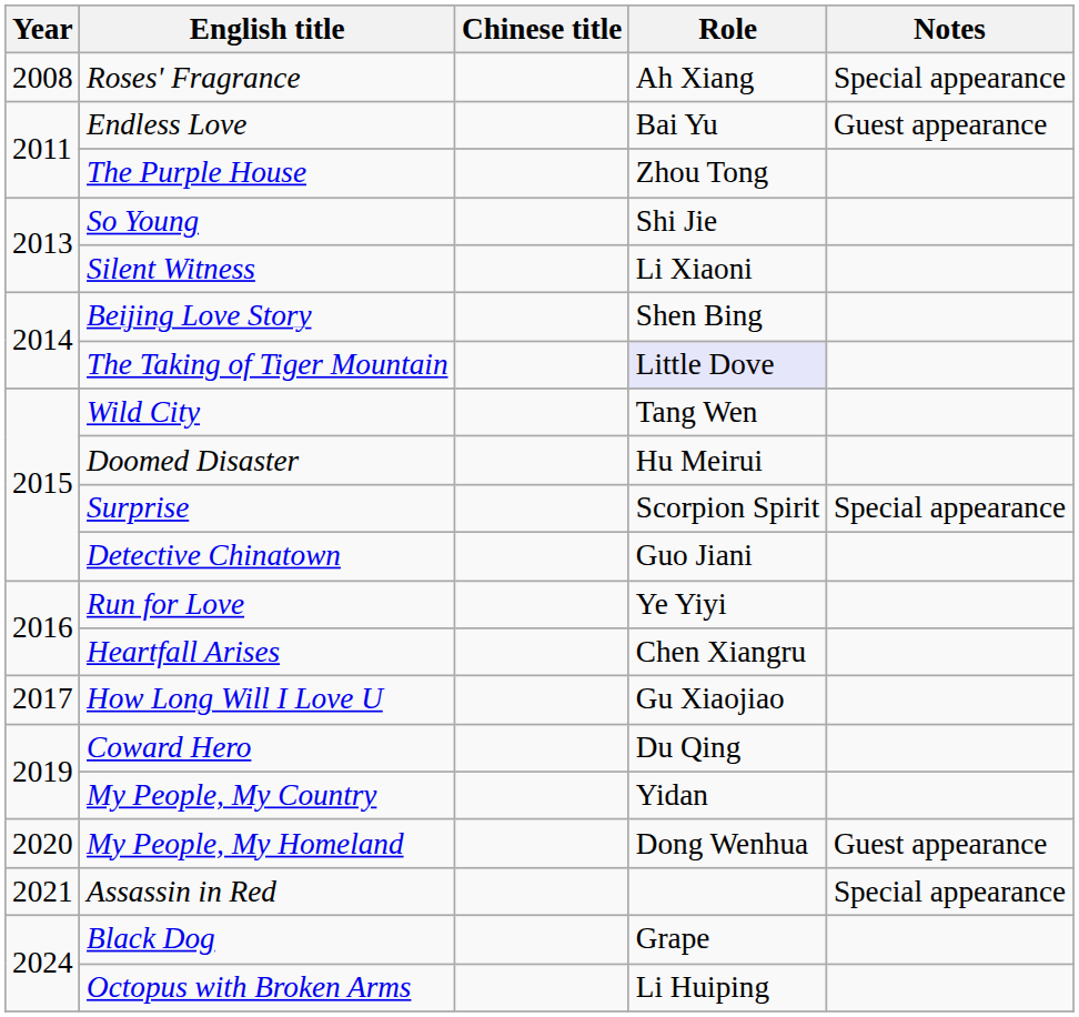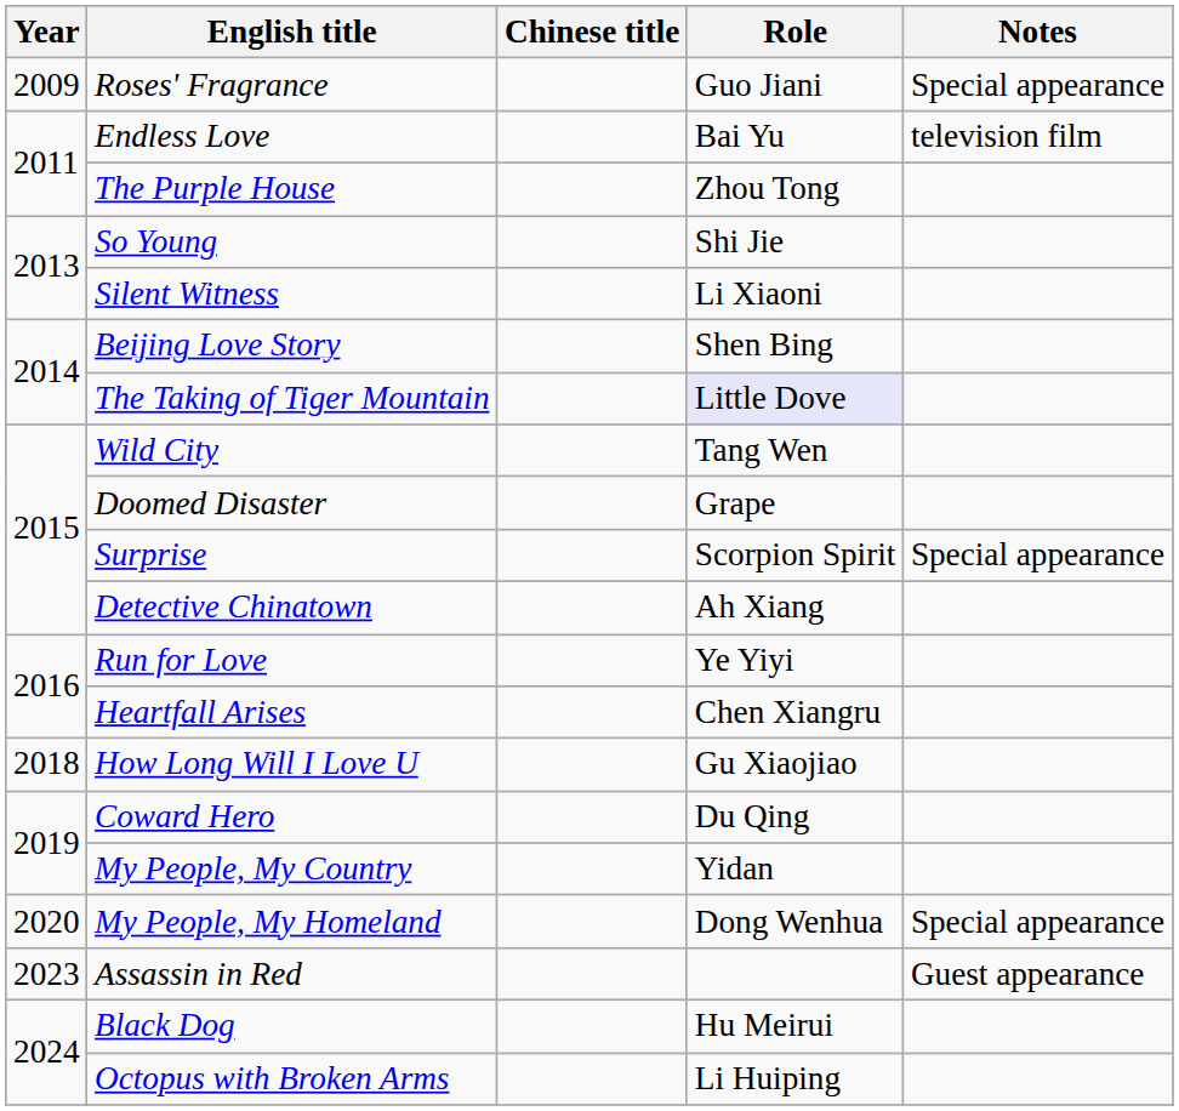Roses' Fragrance | Year: 2008 -> 2009
Roses' Fragrance | Role: Ah Xiang -> Guo Jiani
Endless Love | Notes: Guest appearance -> television film
Doomed Disaster | Role: Hu Meirui -> Grape
Detective Chinatown | Role: Guo Jiani -> Ah Xiang
How Long Will I Love U | Year: 2017 -> 2018
My People, My Homeland | Notes: Guest appearance -> Special appearance
Assassin in Red | Year: 2021 -> 2023
Assassin in Red | Notes: Special appearance -> Guest appearance
Black Dog | Role: Grape -> Hu Meirui
